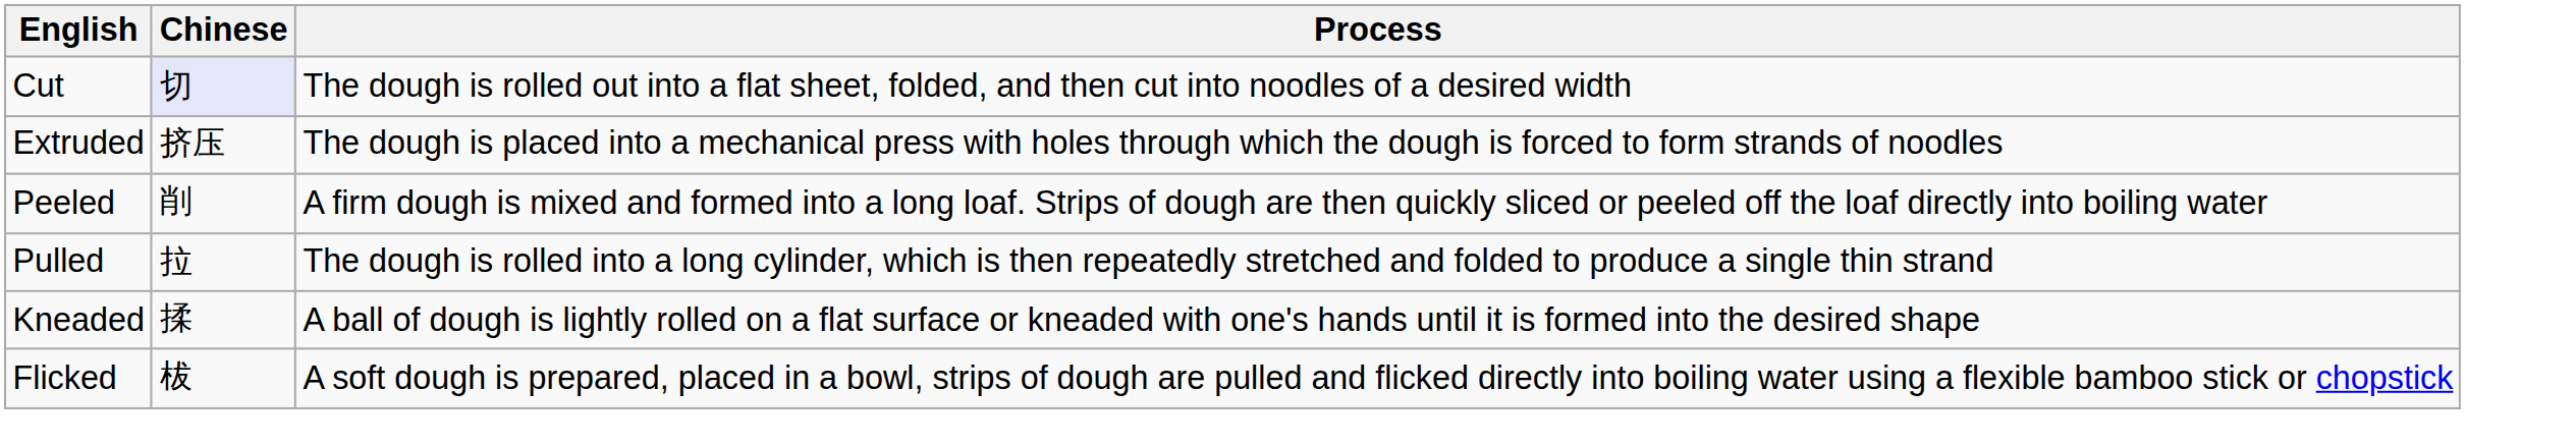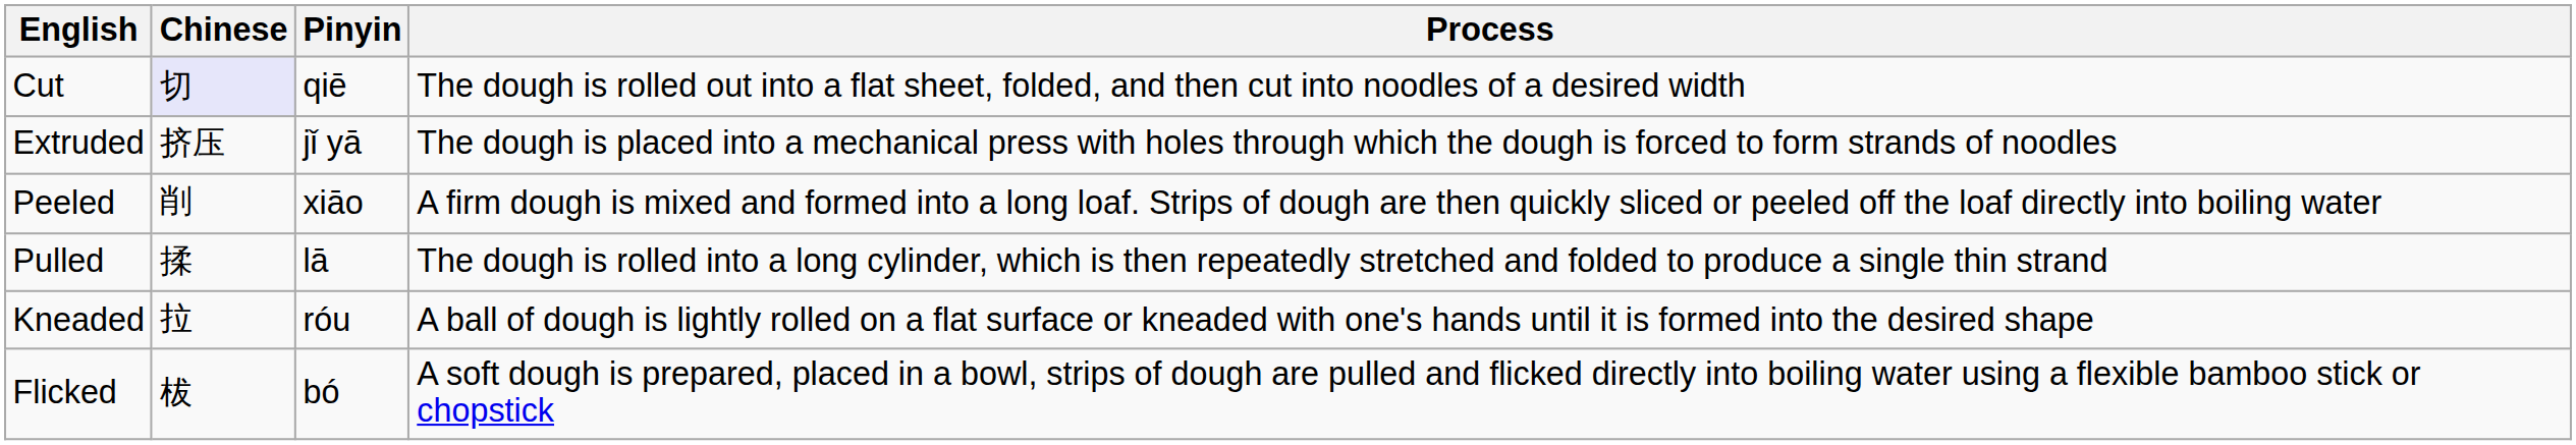+ column: Pinyin | qiē | jǐ yā | xiāo | lā | róu | bó
Pulled | Chinese: 拉 -> 揉
Kneaded | Chinese: 揉 -> 拉
